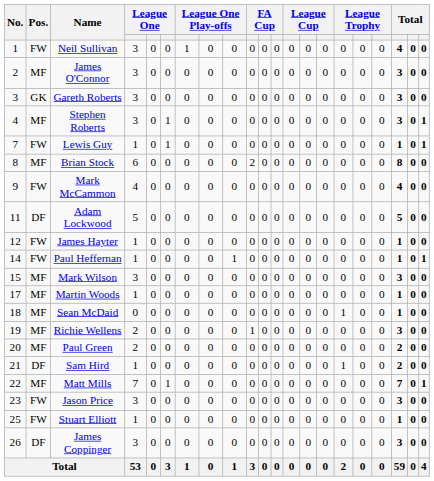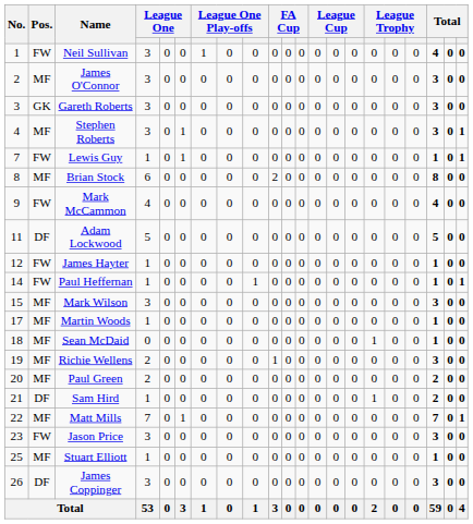Stuart Elliott | Pos.: FW -> MF
